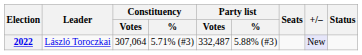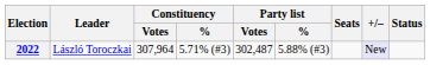2022 | Constituency / Votes: 307,064 -> 307,964
2022 | Party list / Votes: 332,487 -> 302,487
